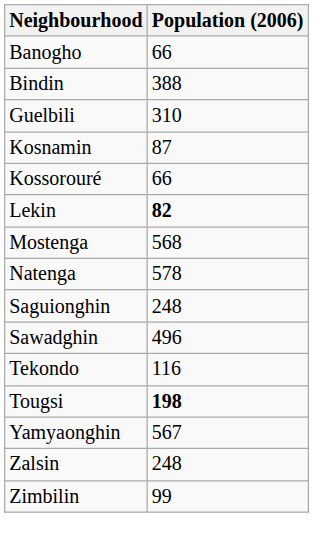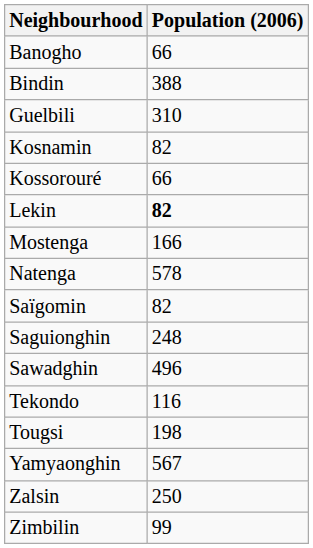Kosnamin | Population (2006): 87 -> 82
Mostenga | Population (2006): 568 -> 166
+ row: Saïgomin | 82
Tougsi | Population (2006): bold -> normal
Zalsin | Population (2006): 248 -> 250
